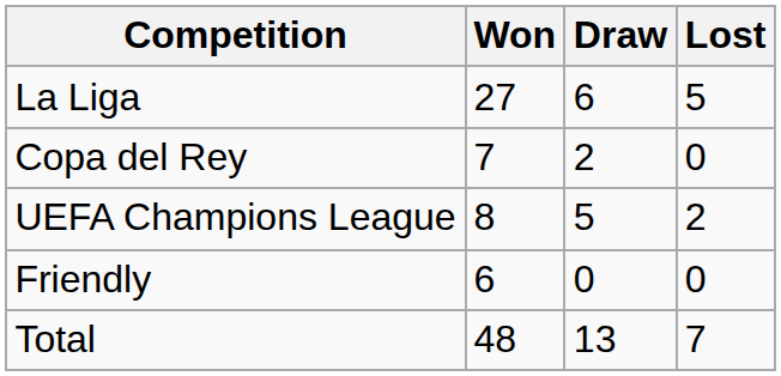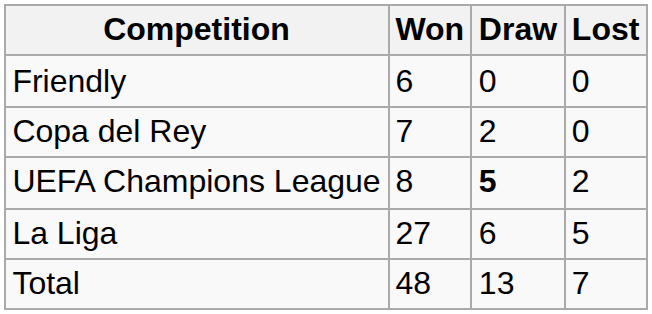rows swapped: La Liga <-> Friendly
UEFA Champions League | Draw: normal -> bold
